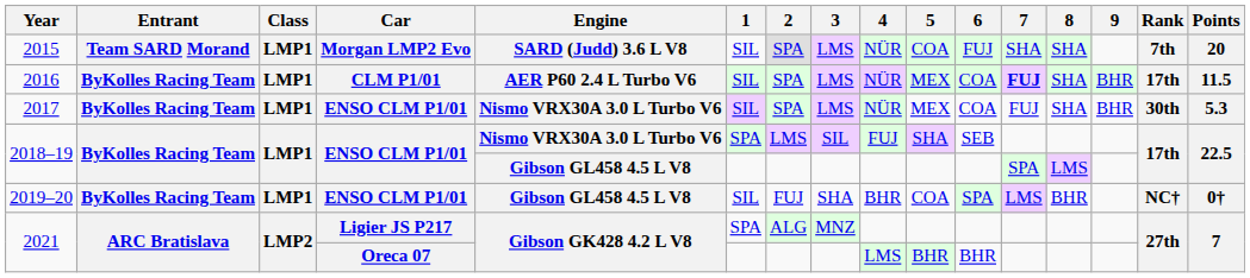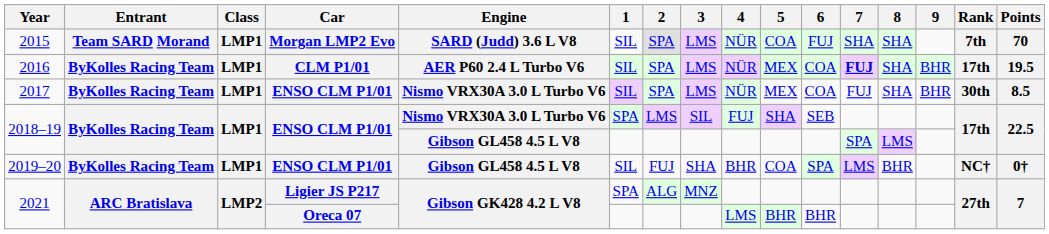2015 | Points: 20 -> 70
2016 | Points: 11.5 -> 19.5
2017 | Points: 5.3 -> 8.5
